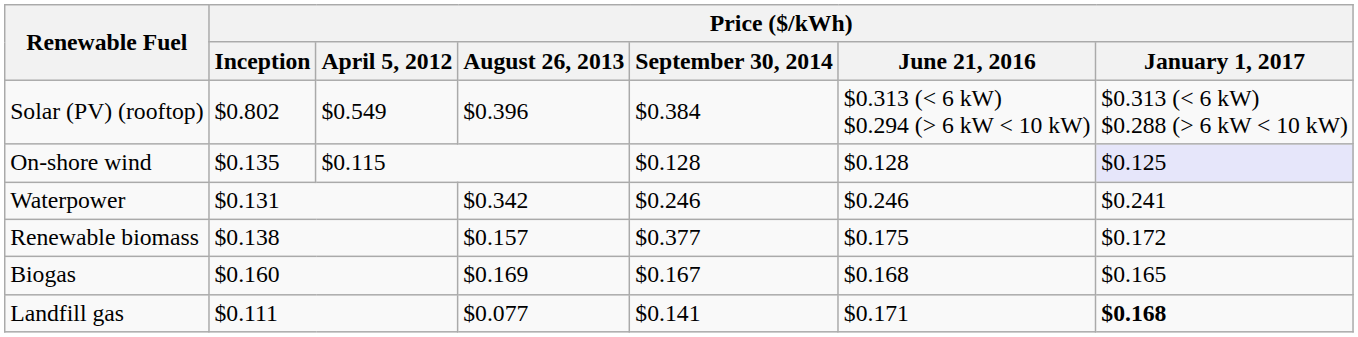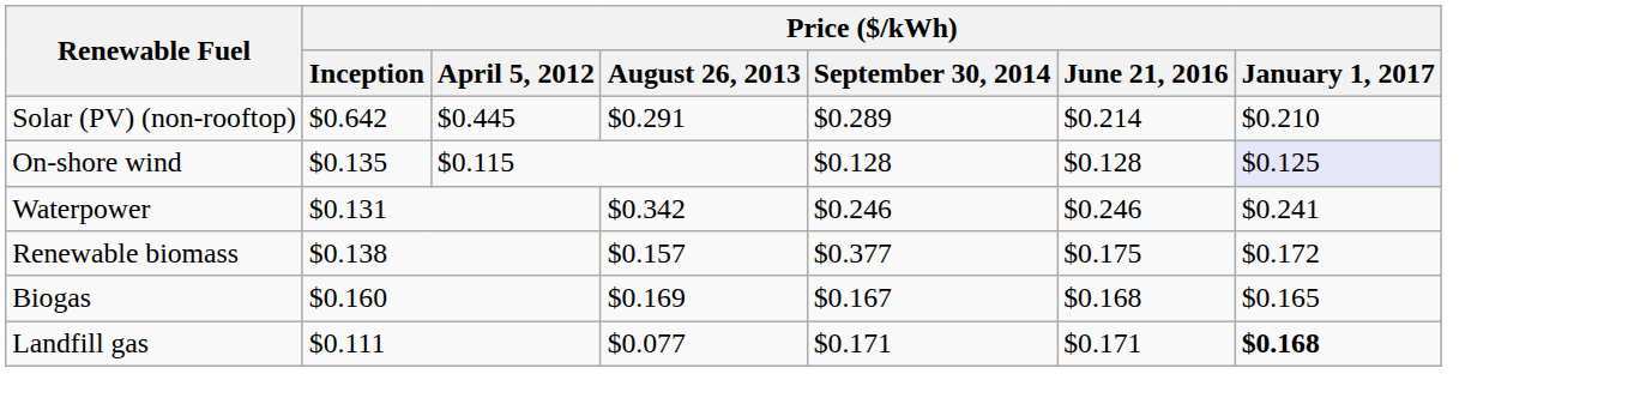- row: Solar (PV) (rooftop) | $0.802 | $0.549 | $0.396 | $0.384 | $0.313 ( 6 kW < 10 kW) | $0.313 ( 6 kW < 10 kW)
+ row: Solar (PV) (non-rooftop) | $0.642 | $0.445 | $0.291 | $0.289 | $0.214 | $0.210
Landfill gas | Price ($/kWh) / September 30, 2014: $0.141 -> $0.171
